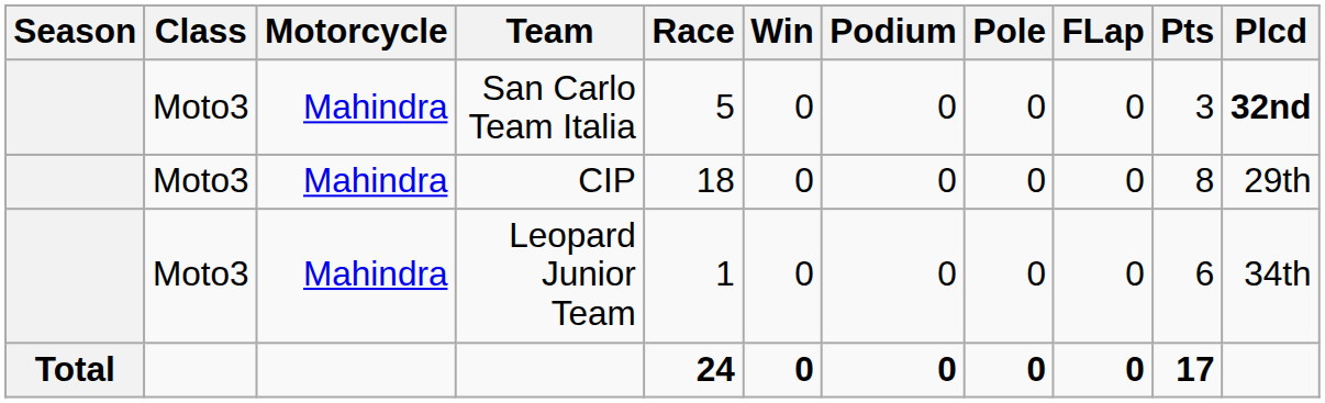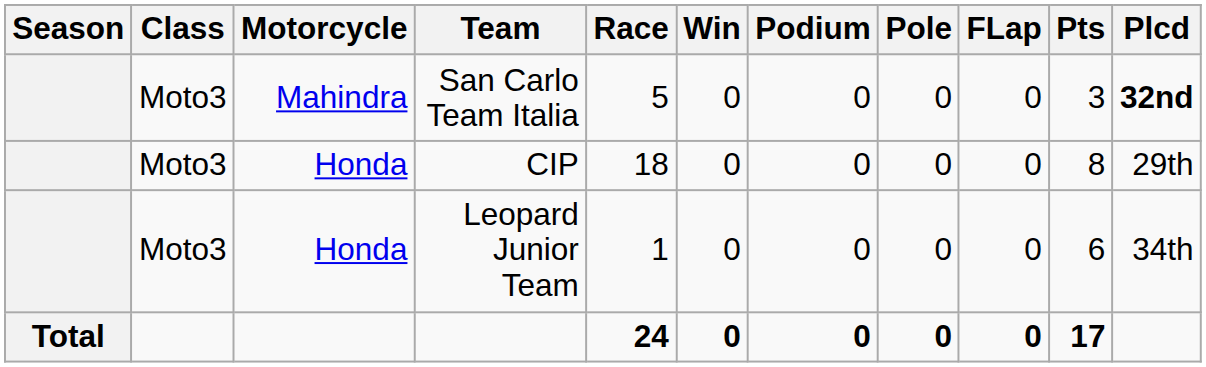CIP | Motorcycle: Mahindra -> Honda
Leopard Junior Team | Motorcycle: Mahindra -> Honda
